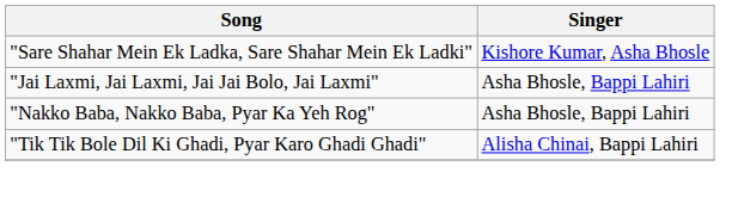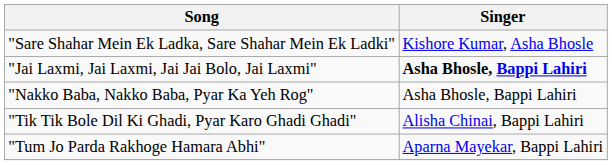"Jai Laxmi, Jai Laxmi, Jai Jai Bolo, Jai Laxmi" | Singer: normal -> bold
+ row: "Tum Jo Parda Rakhoge Hamara Abhi" | Aparna Mayekar, Bappi Lahiri
